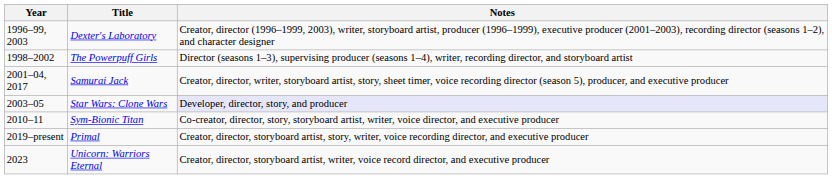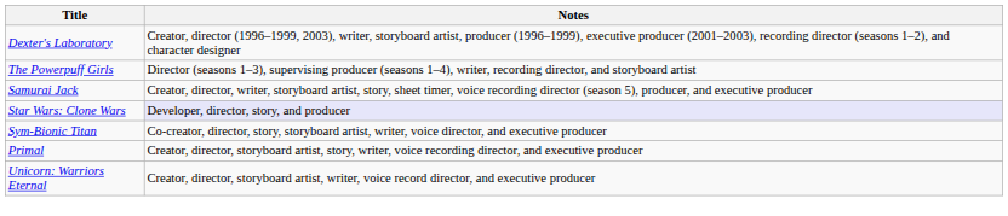- column: Year | 1996–99, 2003 | 1998–2002 | 2001–04, 2017 | 2003–05 | 2010–11 | 2019–present | 2023
